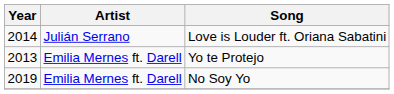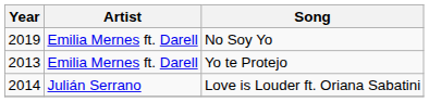rows swapped: Love is Louder ft. Oriana Sabatini <-> No Soy Yo
